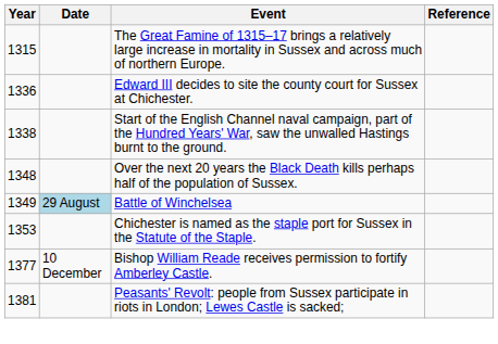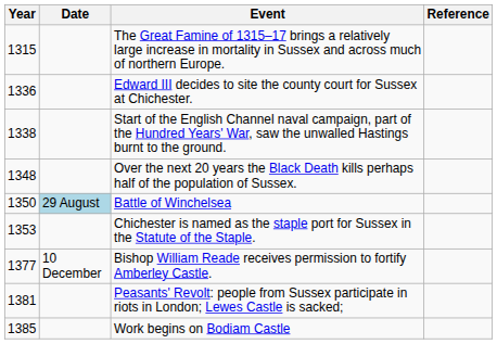Battle of Winchelsea | Year: 1349 -> 1350
+ row: 1385 | Work begins on Bodiam Castle
